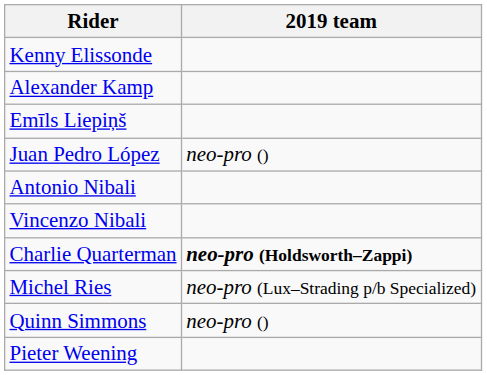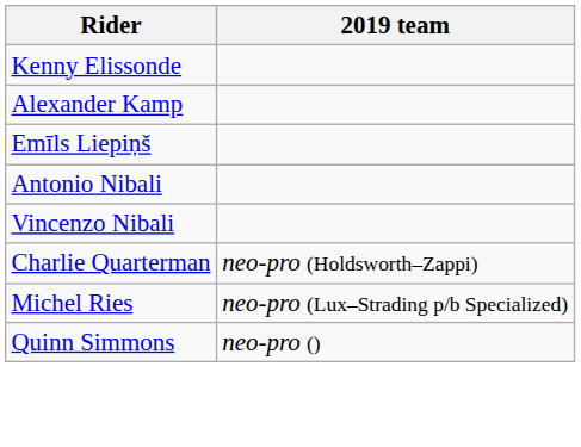- row: Juan Pedro López | neo-pro ()
Charlie Quarterman | 2019 team: bold -> normal
- row: Pieter Weening
